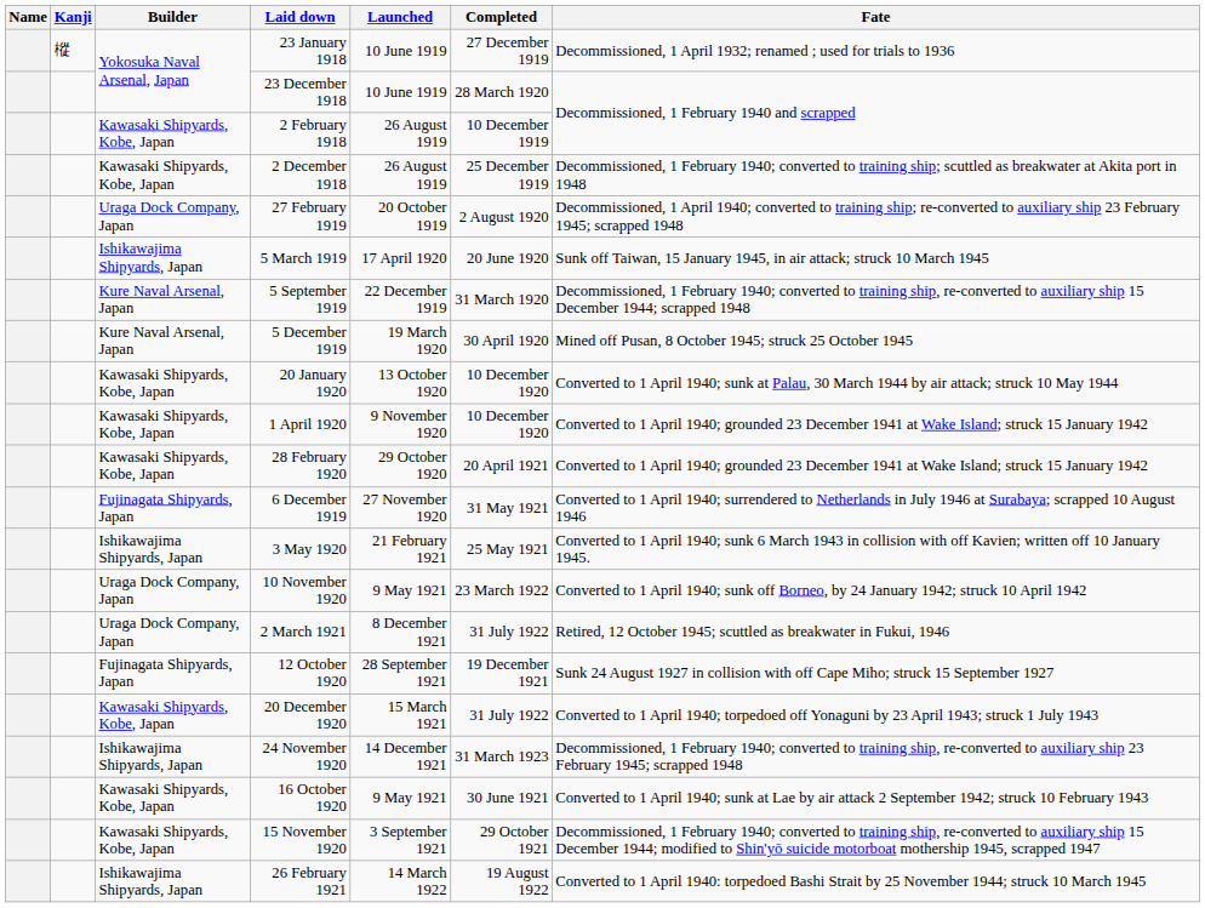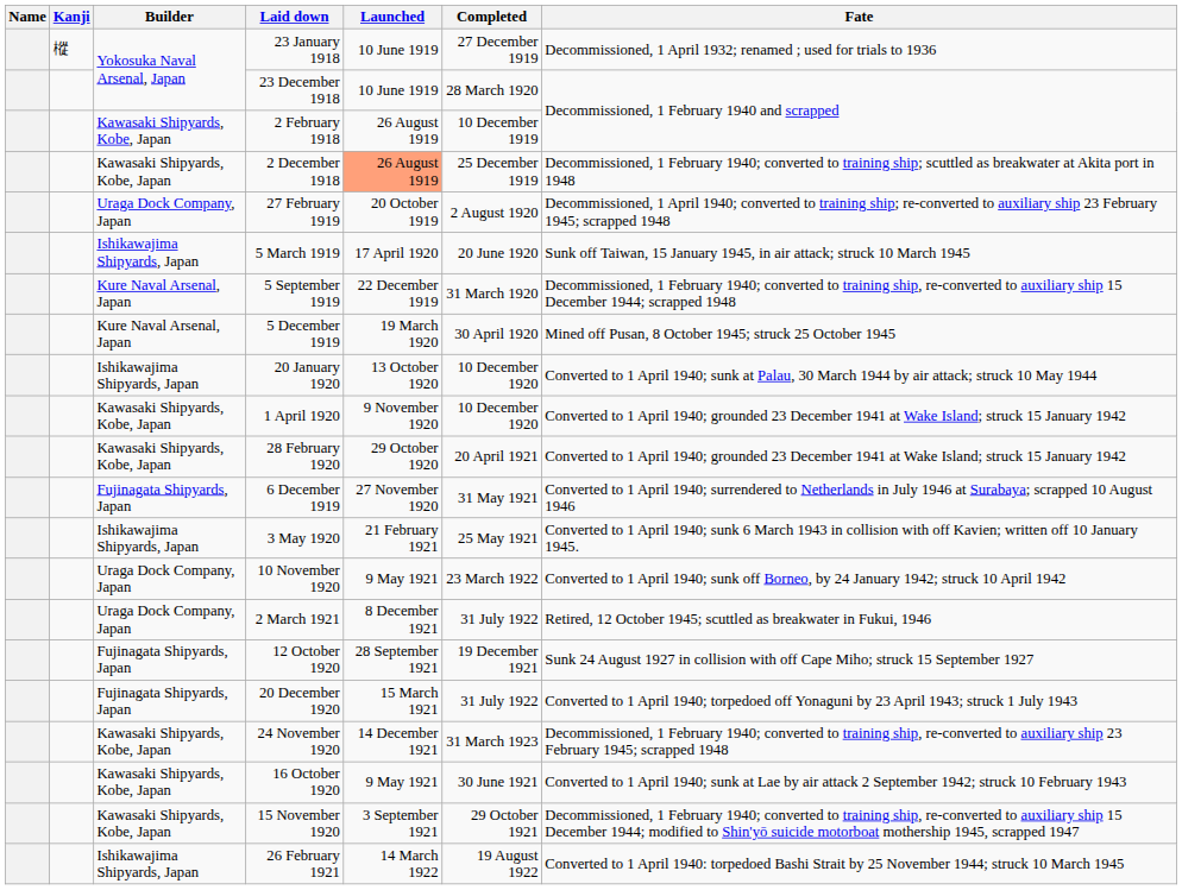2 December 1918 | Launched: no background -> lightsalmon background
20 January 1920 | Builder: Kawasaki Shipyards, Kobe, Japan -> Ishikawajima Shipyards, Japan
20 December 1920 | Builder: Kawasaki Shipyards, Kobe, Japan -> Fujinagata Shipyards, Japan
24 November 1920 | Builder: Ishikawajima Shipyards, Japan -> Kawasaki Shipyards, Kobe, Japan
